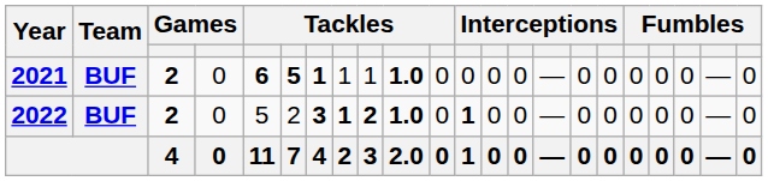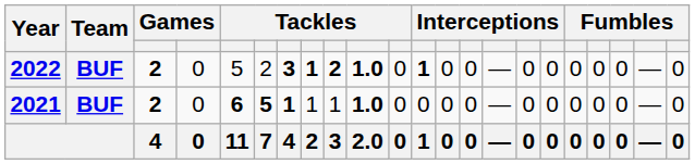rows swapped: 2021 <-> 2022
